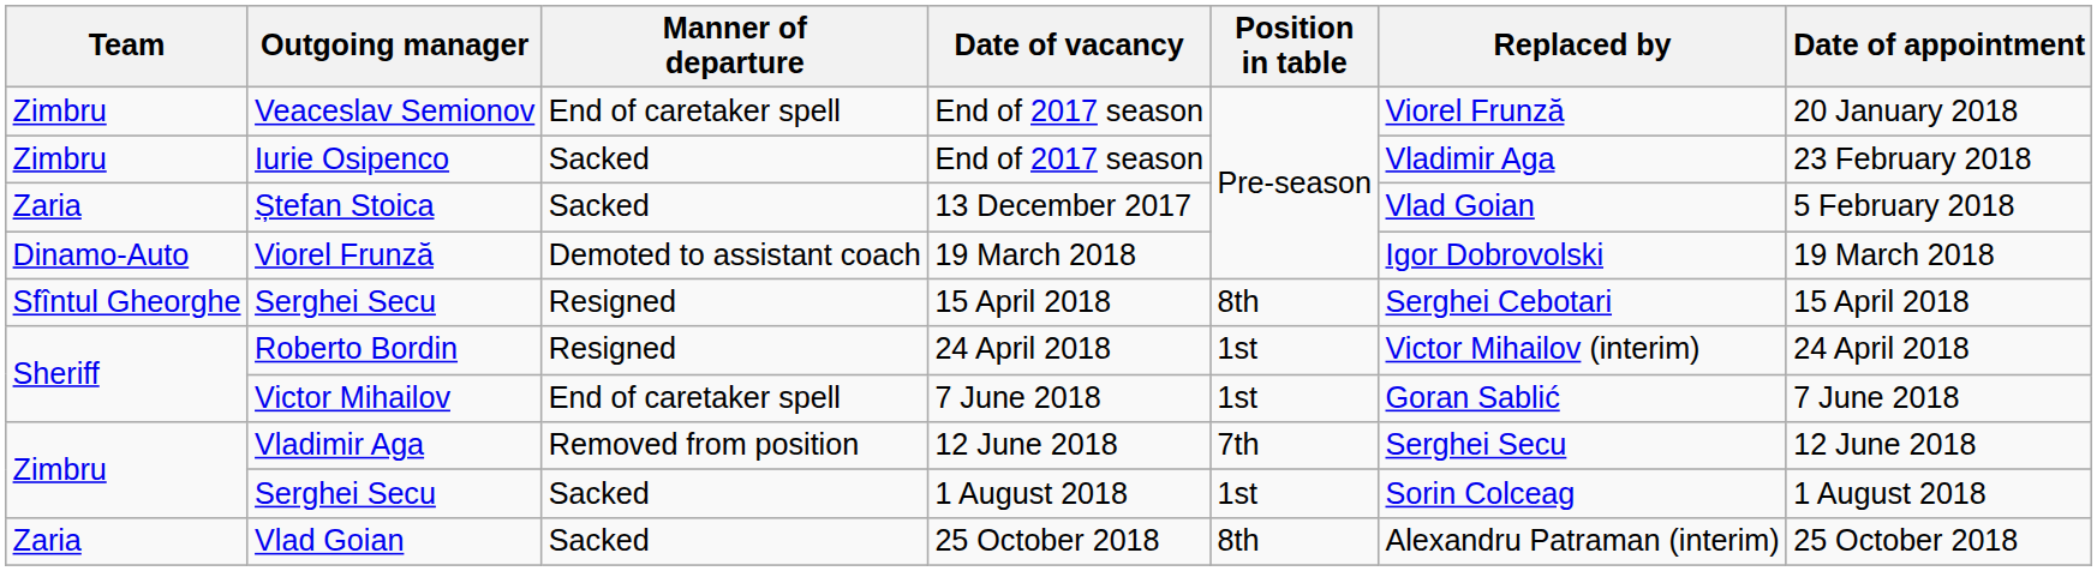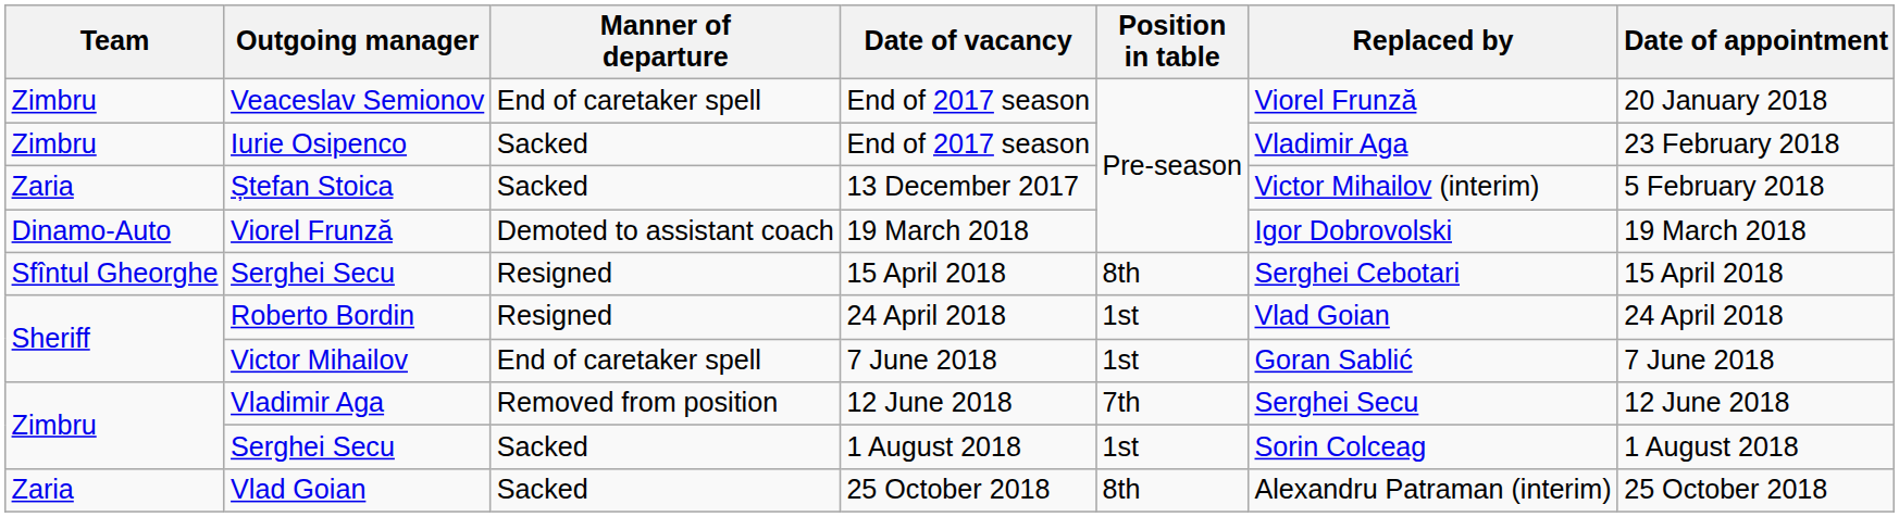Ștefan Stoica | Replaced by: Vlad Goian -> Victor Mihailov (interim)
Roberto Bordin | Replaced by: Victor Mihailov (interim) -> Vlad Goian
